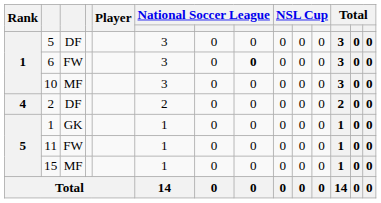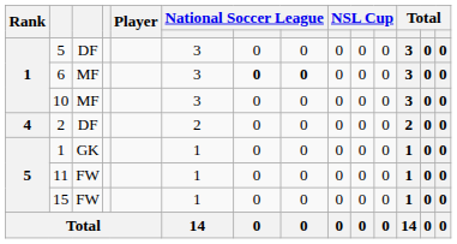6 | column 3: FW -> MF
6 | column 7: normal -> bold
15 | column 3: MF -> FW
